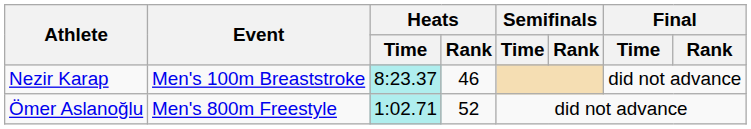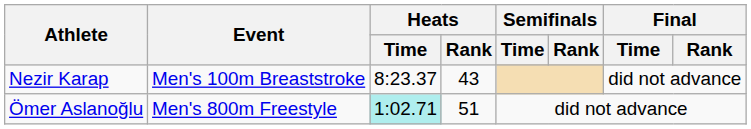Nezir Karap | Heats / Time: paleturquoise background -> no background
Nezir Karap | Heats / Rank: 46 -> 43
Ömer Aslanoğlu | Heats / Rank: 52 -> 51
